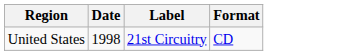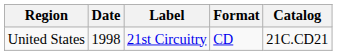+ column: Catalog | 21C.CD21
